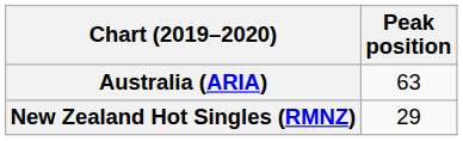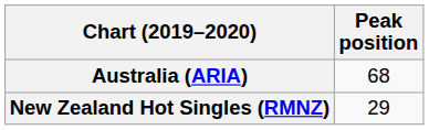Australia (ARIA) | Peak position: 63 -> 68
